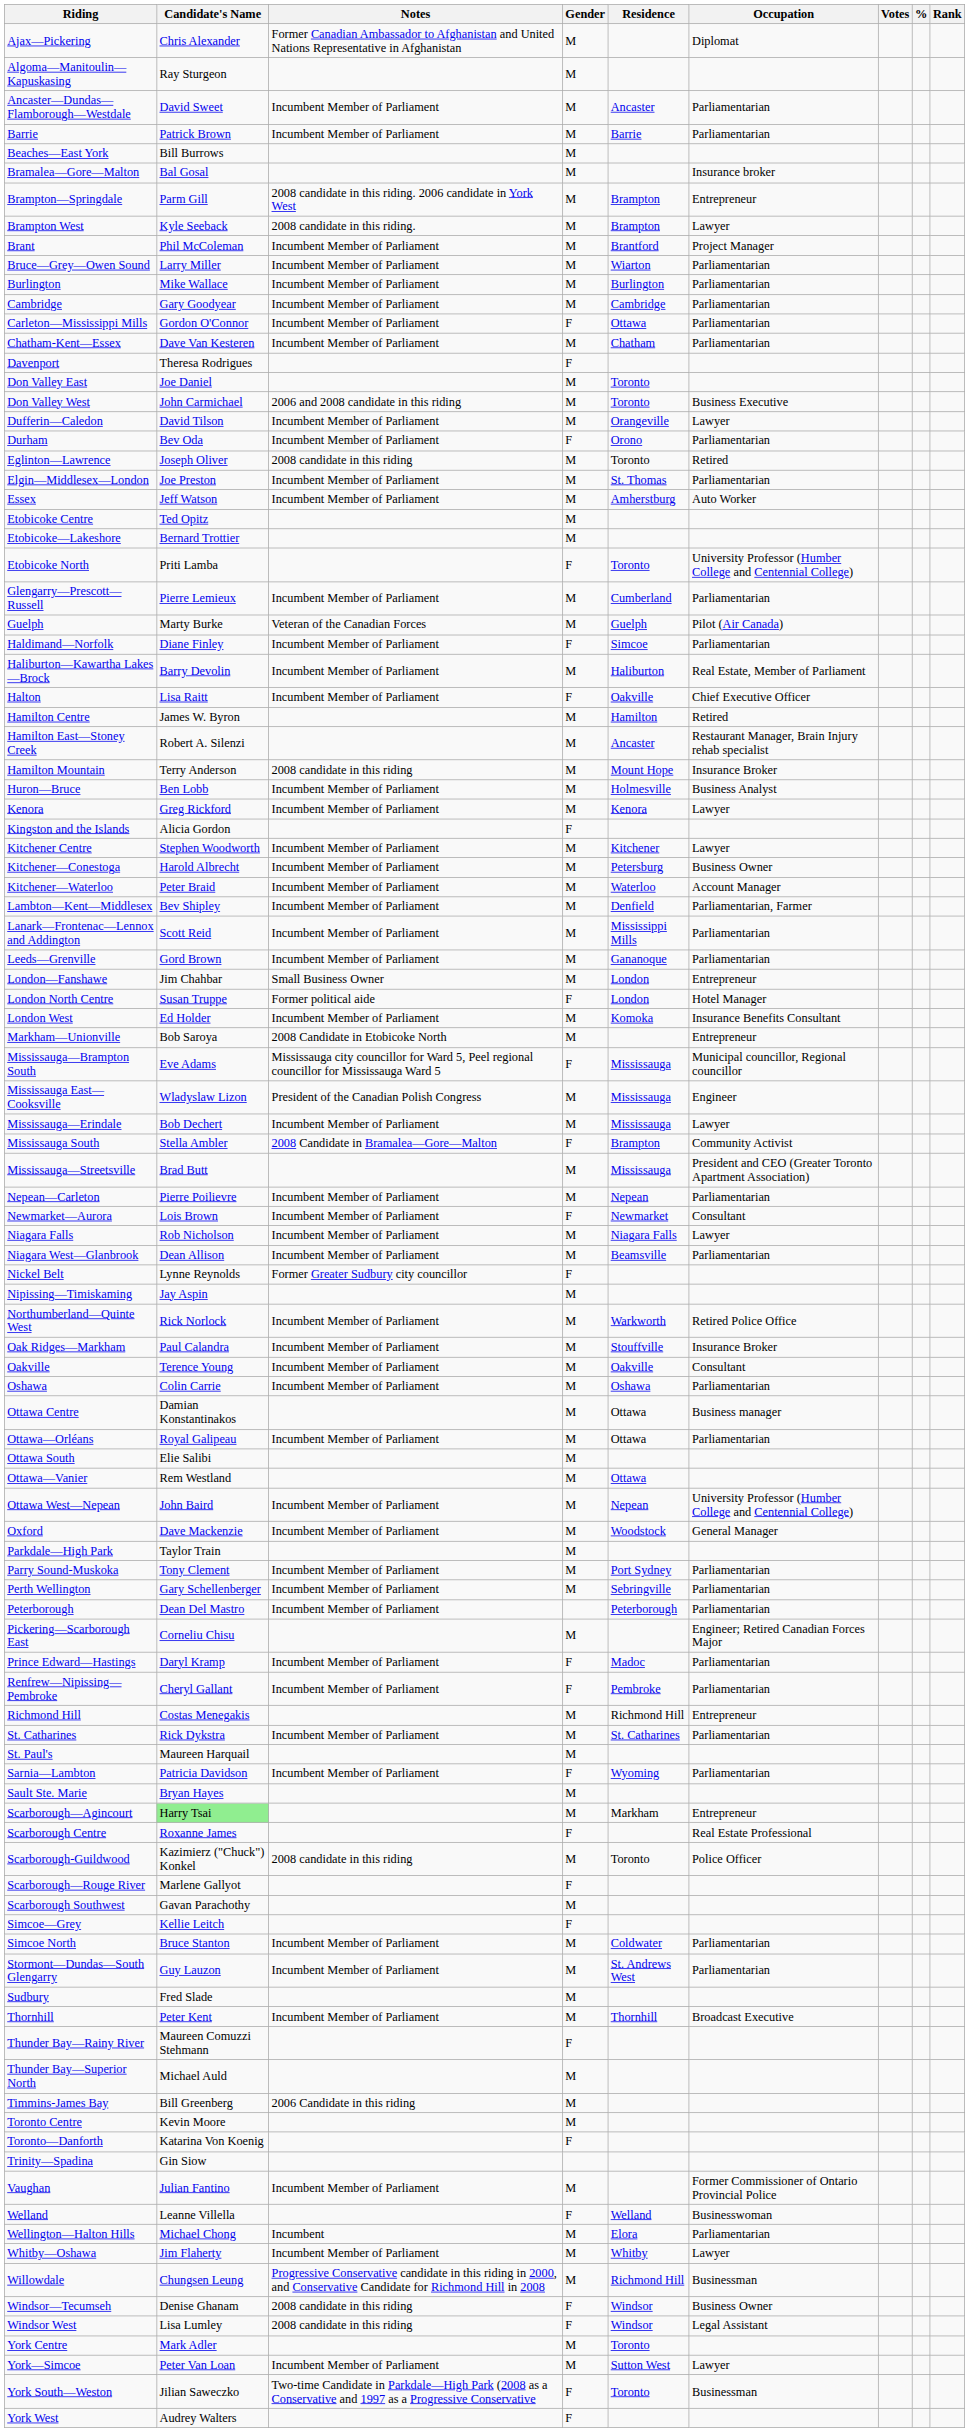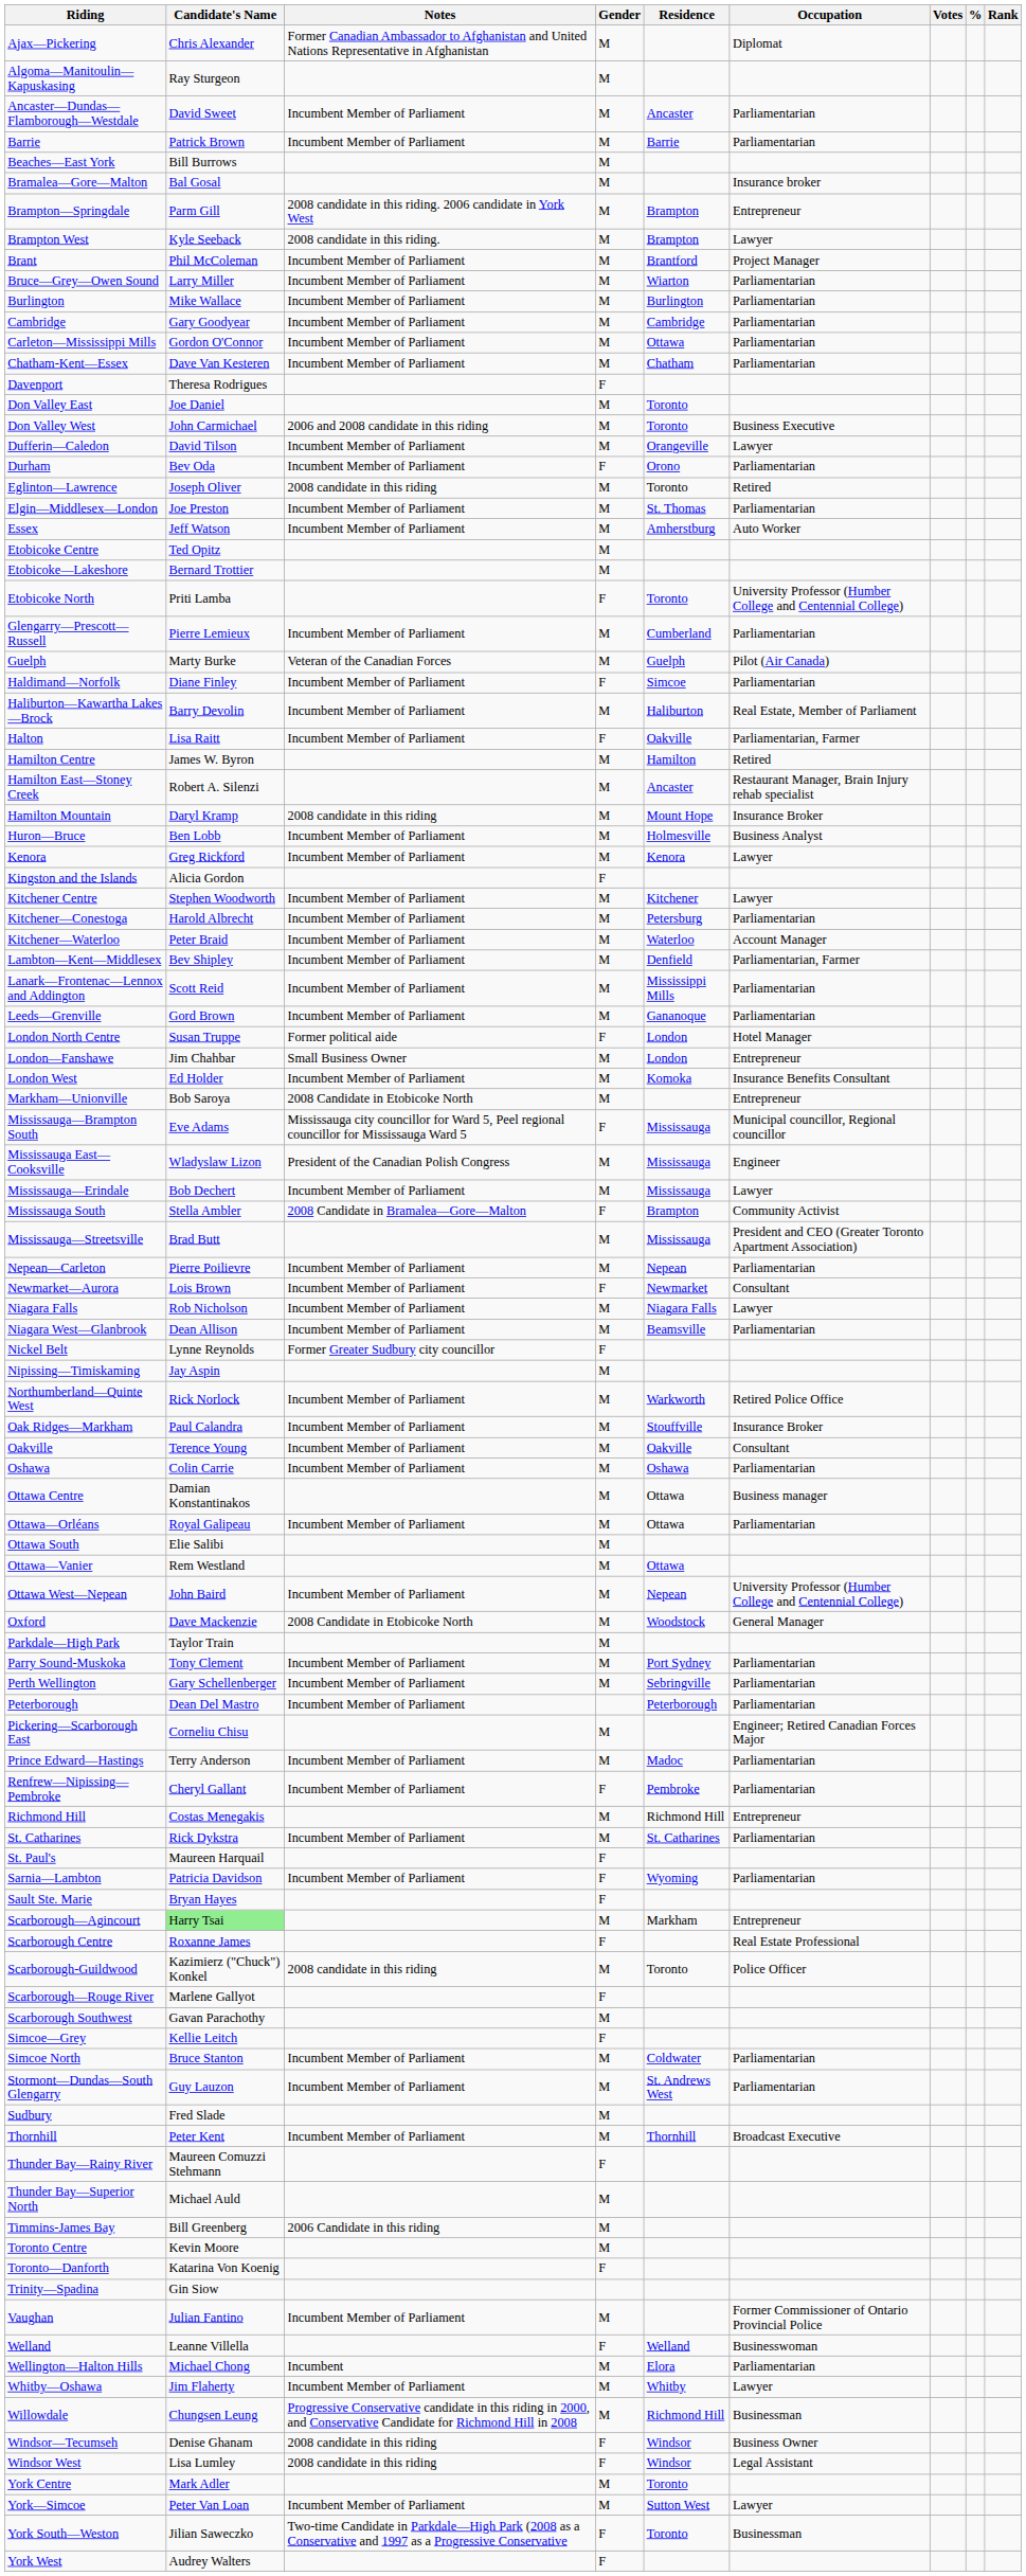Carleton—Mississippi Mills | Gender: F -> M
Halton | Occupation: Chief Executive Officer -> Parliamentarian, Farmer
Hamilton Mountain | Candidate's Name: Terry Anderson -> Daryl Kramp
Kitchener—Conestoga | Occupation: Business Owner -> Parliamentarian
rows swapped: London—Fanshawe <-> London North Centre
Oxford | Notes: Incumbent Member of Parliament -> 2008 Candidate in Etobicoke North
Prince Edward—Hastings | Candidate's Name: Daryl Kramp -> Terry Anderson
Prince Edward—Hastings | Gender: F -> M
St. Paul's | Gender: M -> F
Sault Ste. Marie | Gender: M -> F
